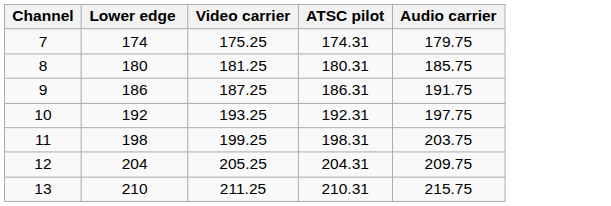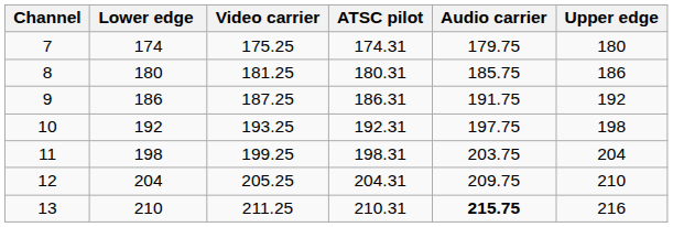+ column: Upper edge | 180 | 186 | 192 | 198 | 204 | 210 | 216
13 | Audio carrier: normal -> bold
